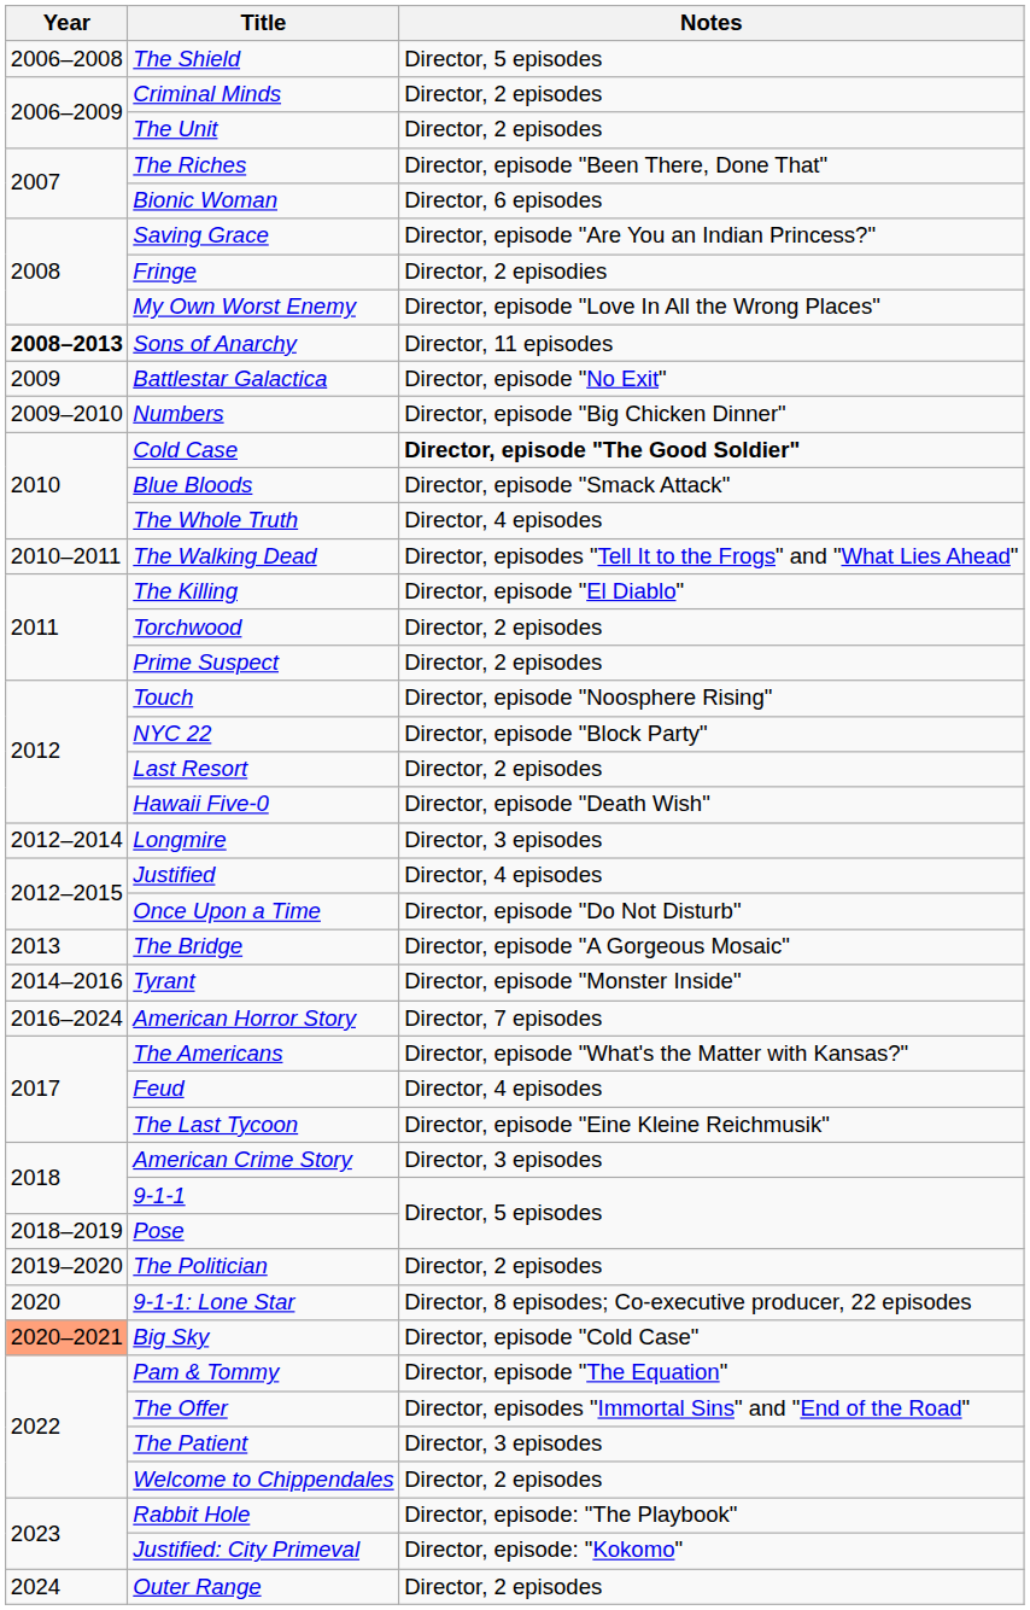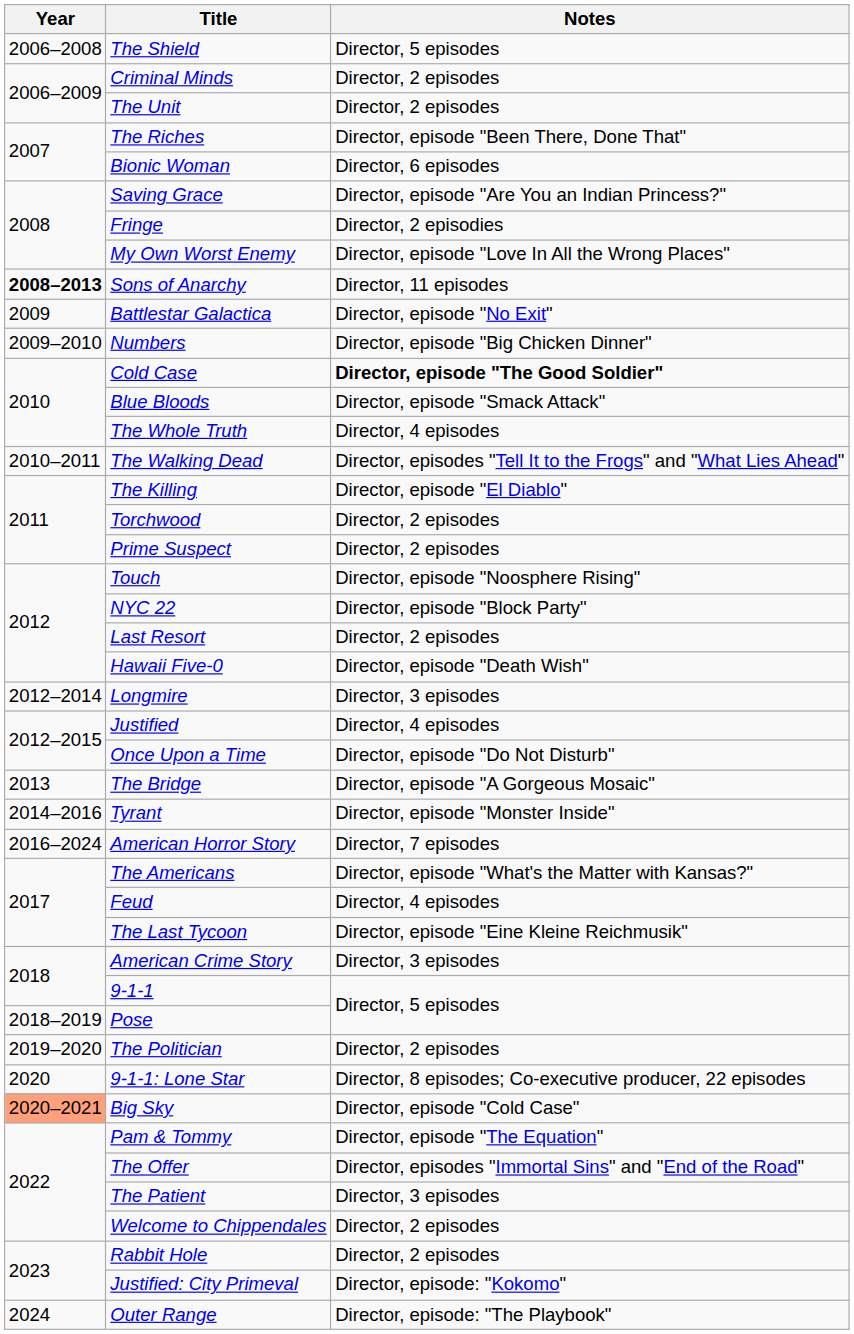Rabbit Hole | Notes: Director, episode: "The Playbook" -> Director, 2 episodes
Outer Range | Notes: Director, 2 episodes -> Director, episode: "The Playbook"
